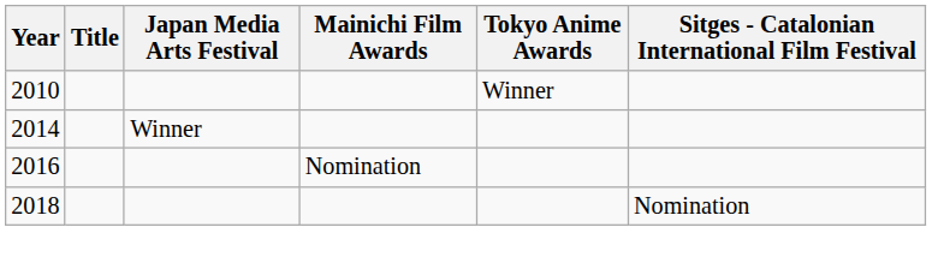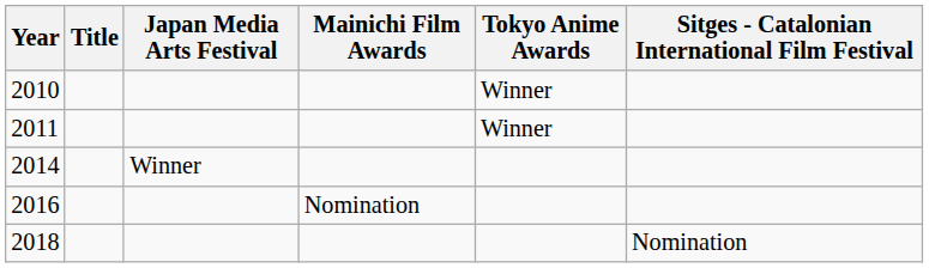+ row: 2011 | Winner
